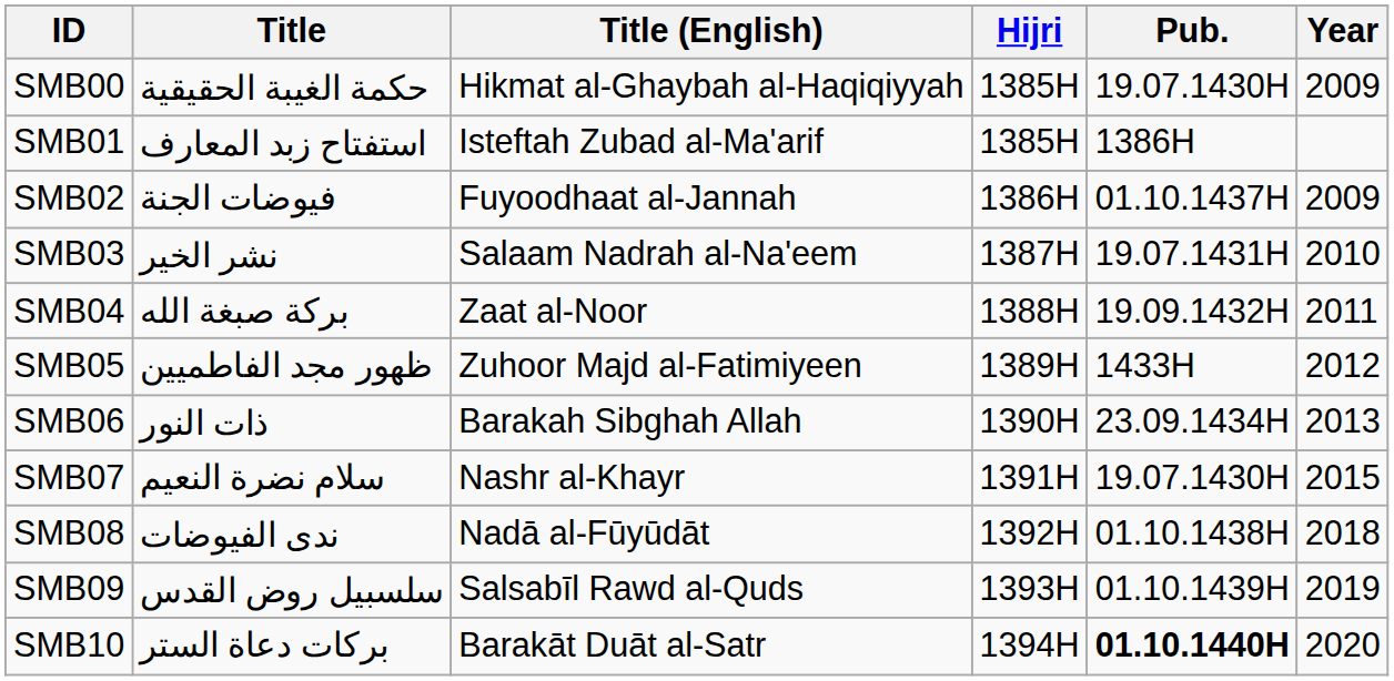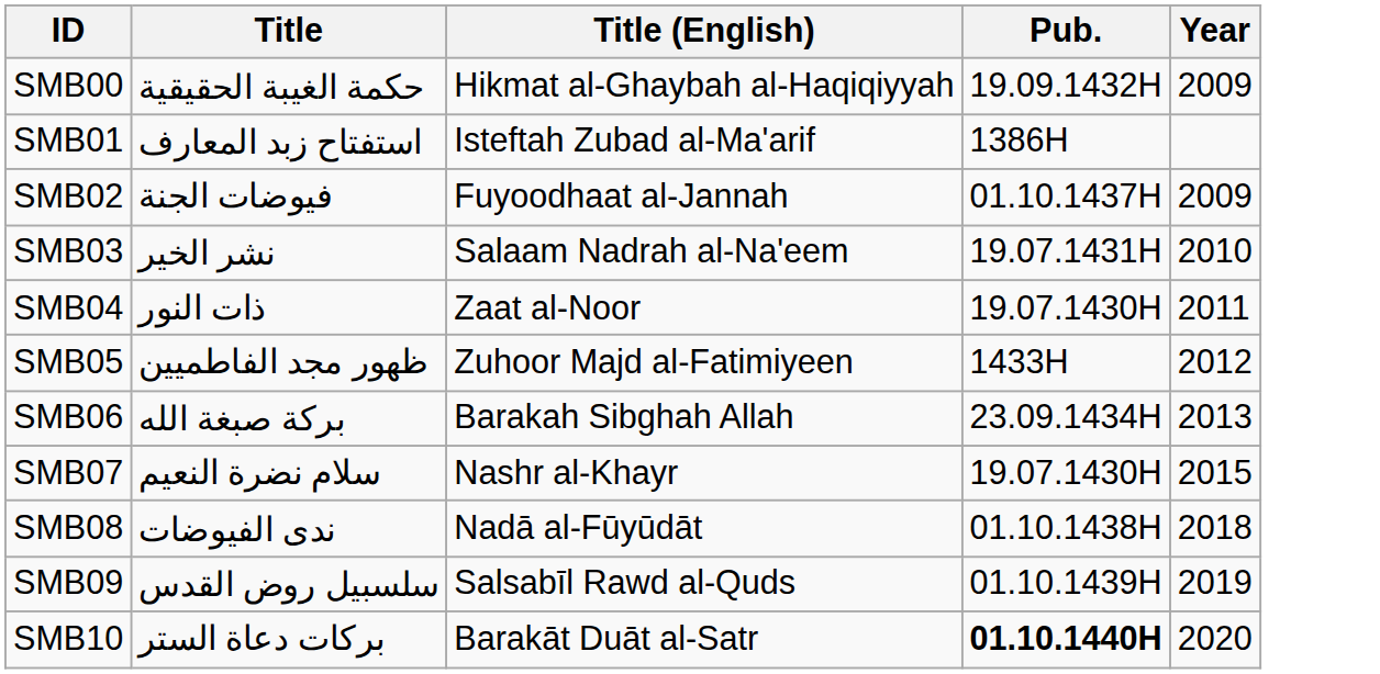- column: Hijri | 1385H | 1385H | 1386H | 1387H | 1388H | 1389H | 1390H | 1391H | 1392H | 1393H | 1394H
SMB00 | Pub.: 19.07.1430H -> 19.09.1432H
SMB04 | Title: بركة صبغة الله -> ذات النور
SMB04 | Pub.: 19.09.1432H -> 19.07.1430H
SMB06 | Title: ذات النور -> بركة صبغة الله
